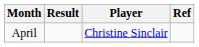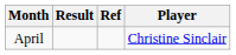columns swapped: Player <-> Ref
